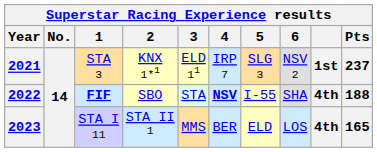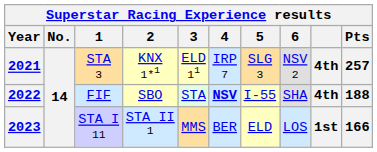2021 | column 9: 1st -> 4th
2021 | Pts: 237 -> 257
2022 | 1: bold -> normal
2023 | column 9: 4th -> 1st
2023 | Pts: 165 -> 166
